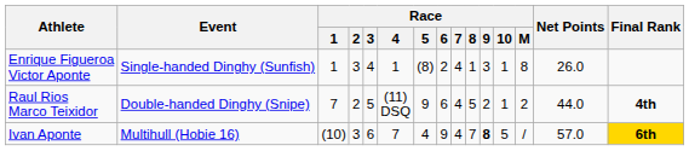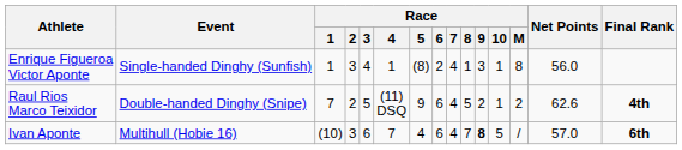Enrique Figueroa Victor Aponte | Net Points: 26.0 -> 56.0
Raul Rios Marco Teixidor | Net Points: 44.0 -> 62.6
Ivan Aponte | Race / 6: 9 -> 6
Ivan Aponte | Final Rank: gold background -> no background
